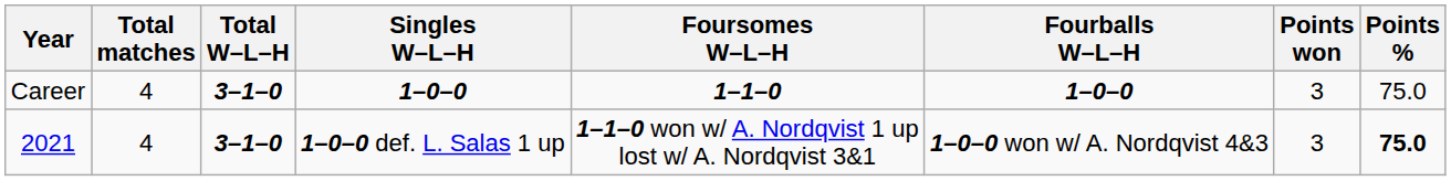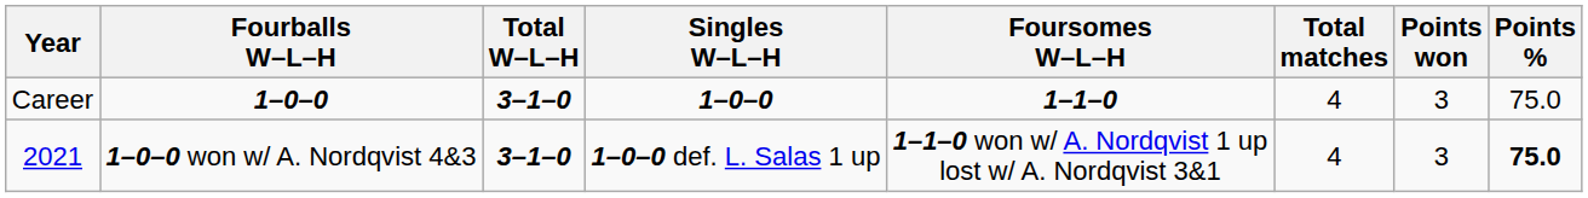columns swapped: Total matches <-> Fourballs W–L–H
